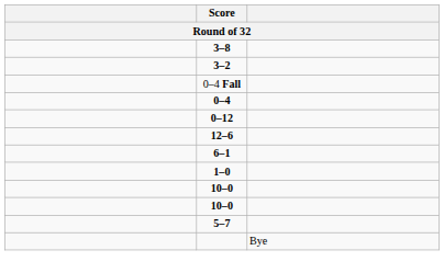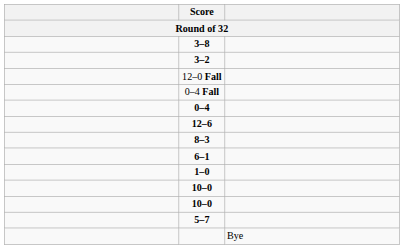+ row: 12–0 Fall
- row: 0–12
+ row: 8–3
